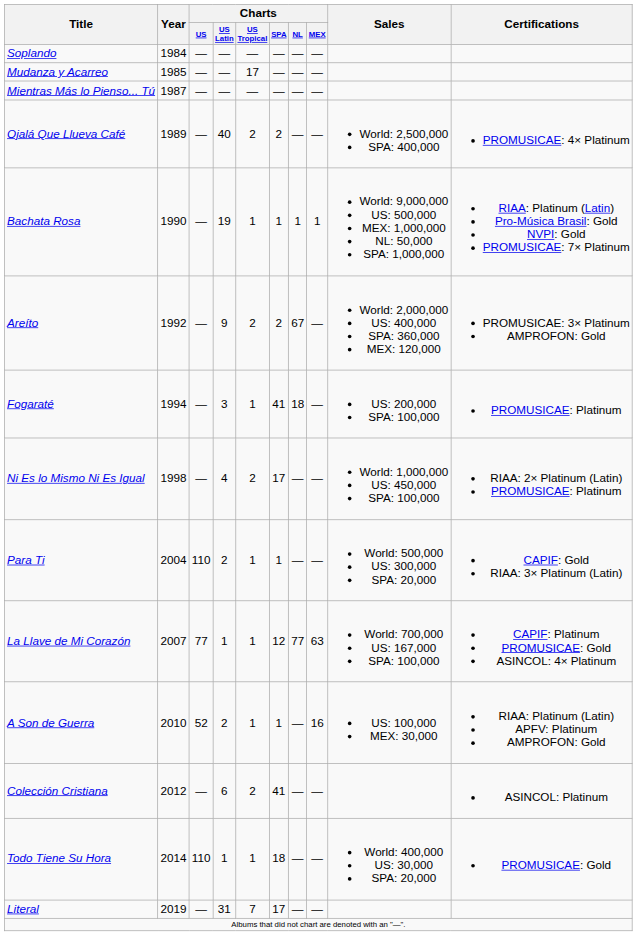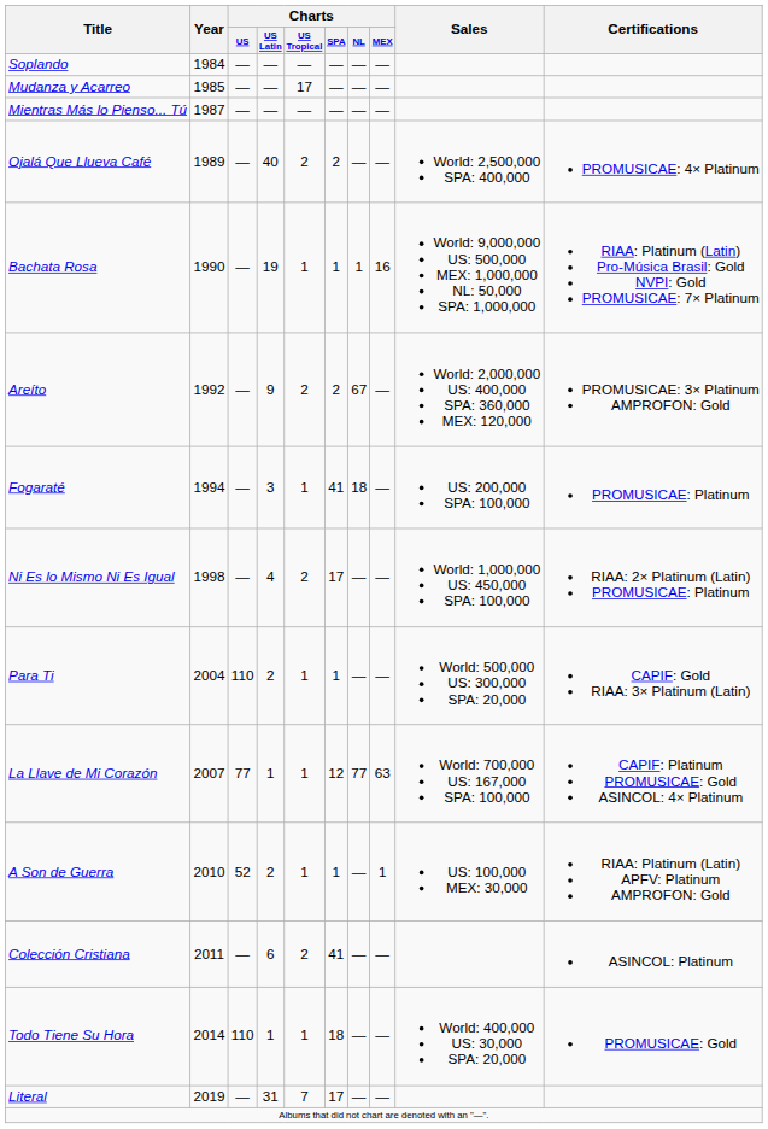Bachata Rosa | Charts / MEX: 1 -> 16
A Son de Guerra | Charts / MEX: 16 -> 1
Colección Cristiana | Year: 2012 -> 2011
